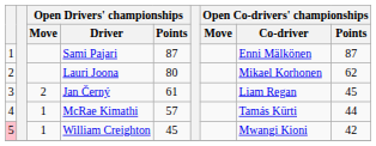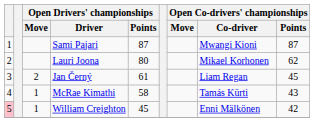Sami Pajari | Open Co-drivers' championships / Co-driver: Enni Mälkönen -> Mwangi Kioni
McRae Kimathi | Open Drivers' championships / Points: 57 -> 58
McRae Kimathi | Open Co-drivers' championships / Points: 44 -> 43
William Creighton | Open Co-drivers' championships / Co-driver: Mwangi Kioni -> Enni Mälkönen
